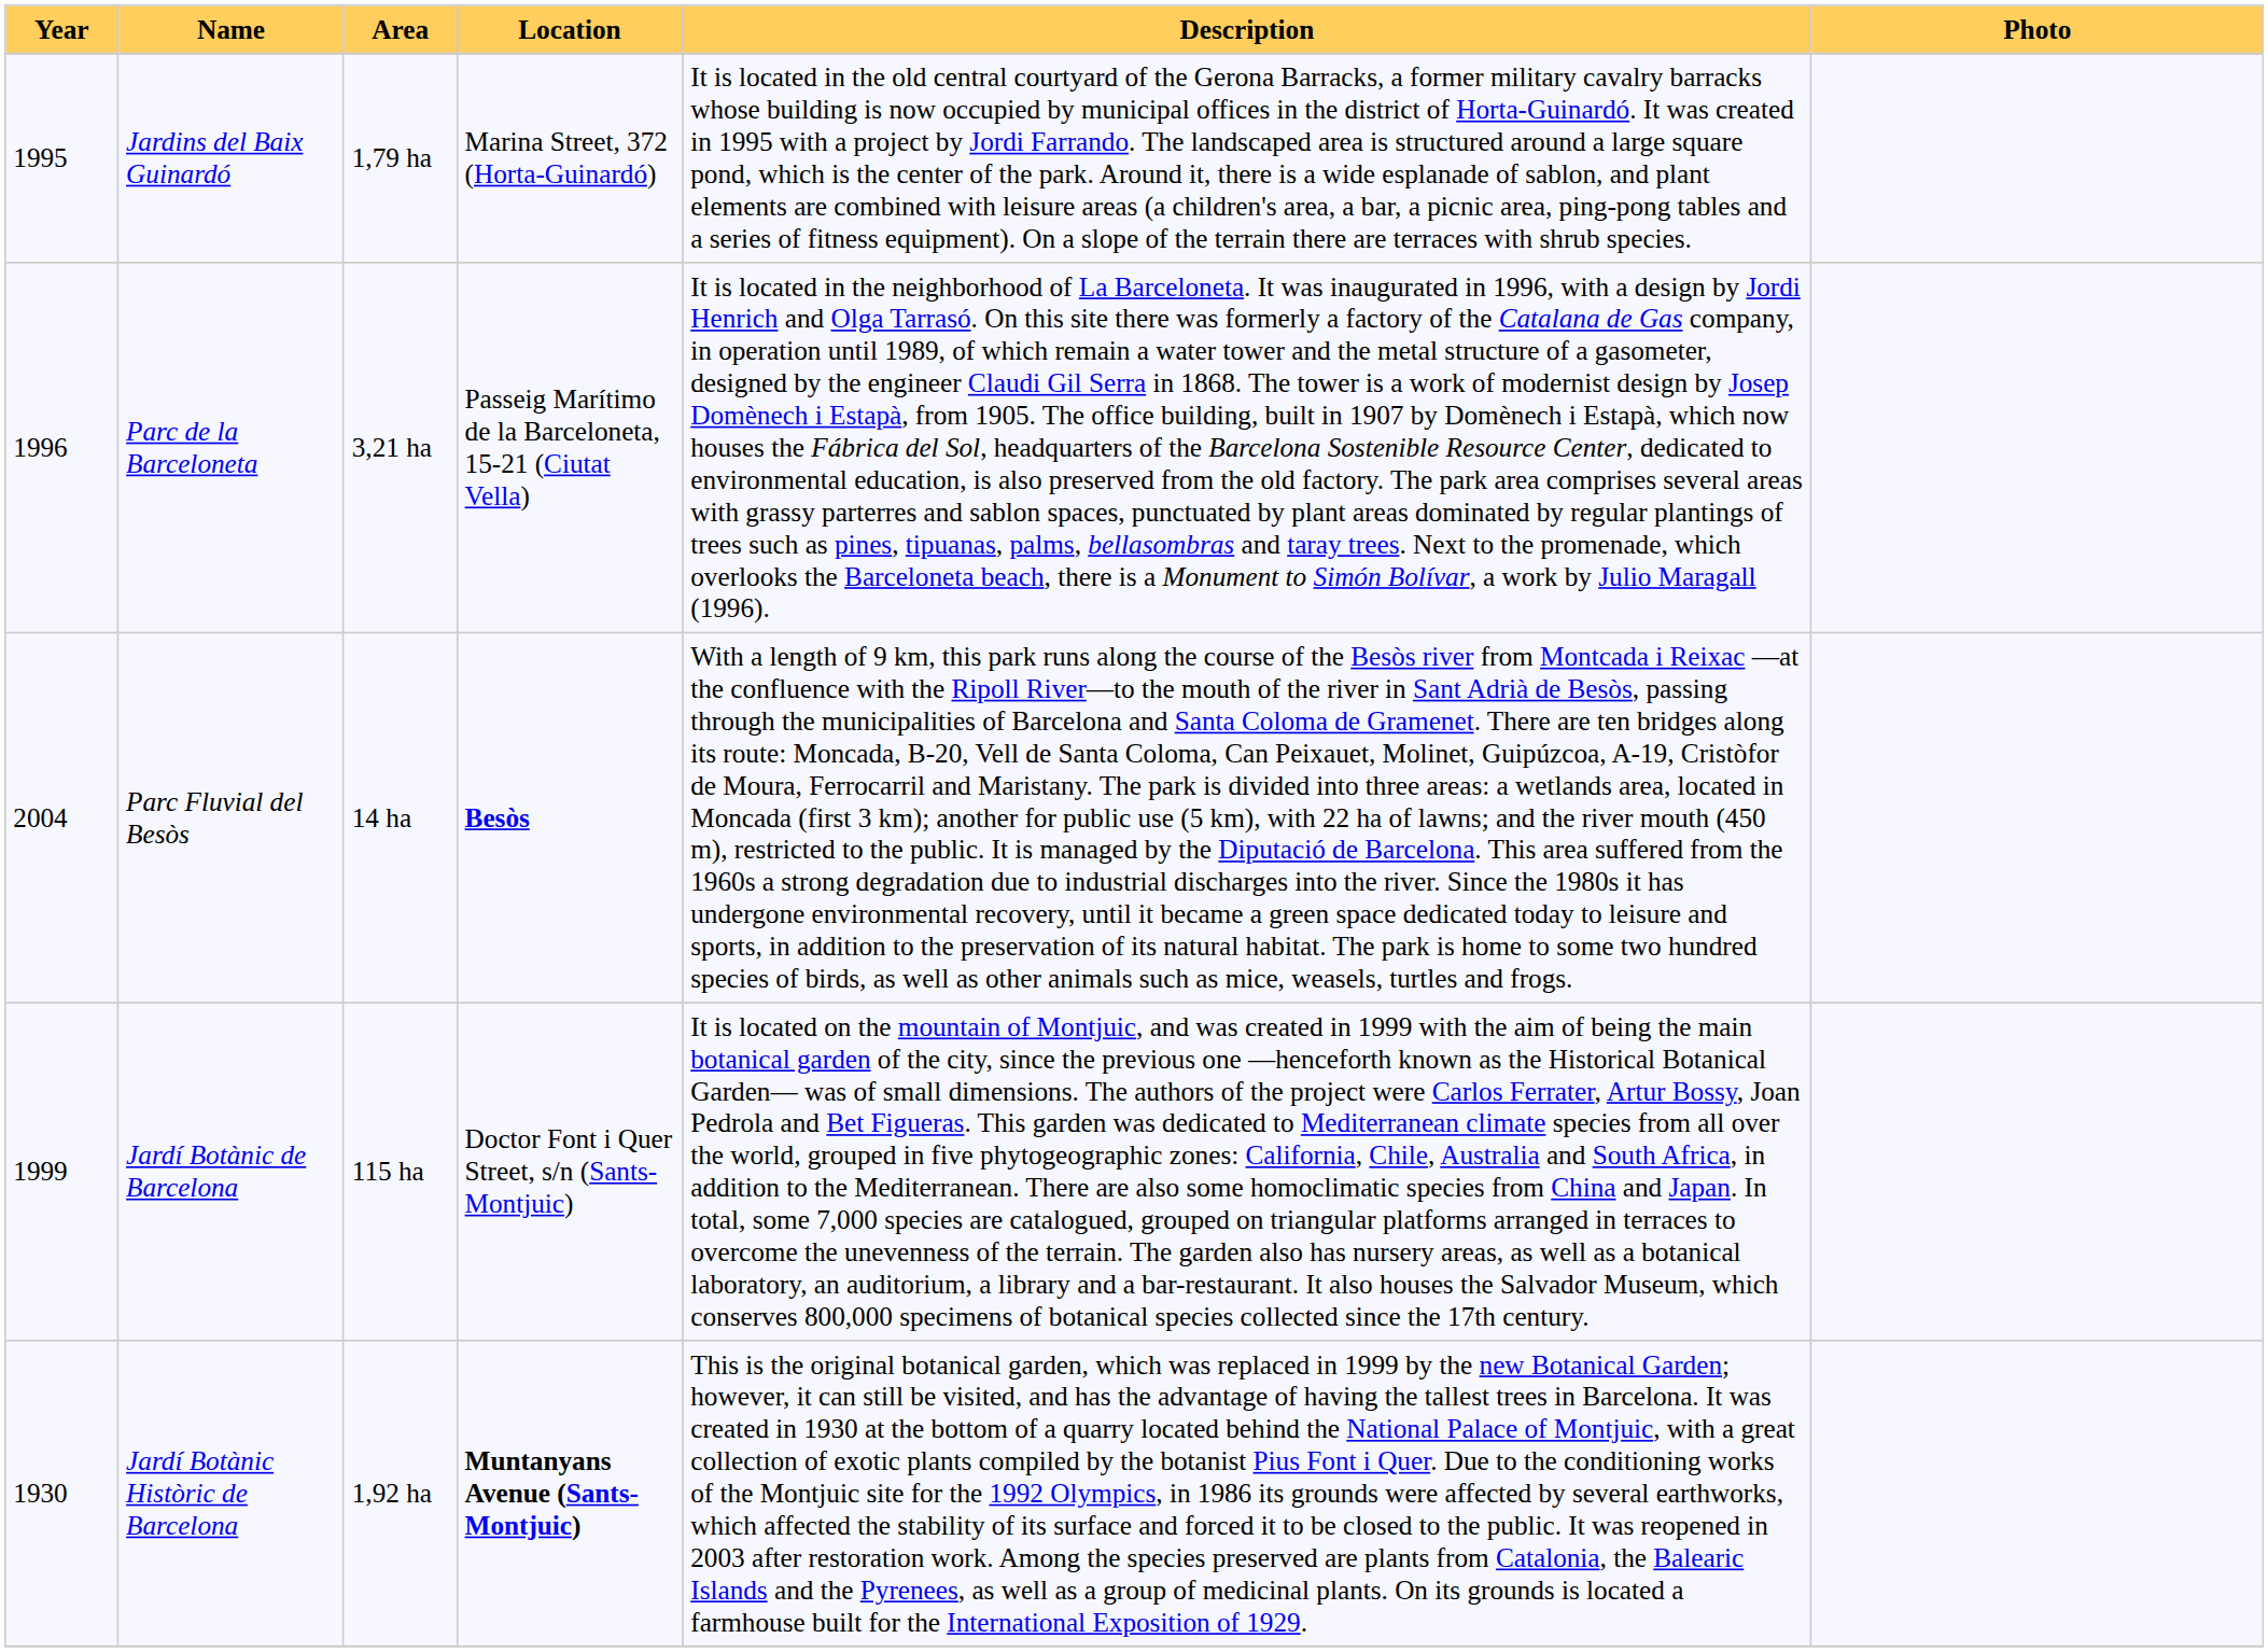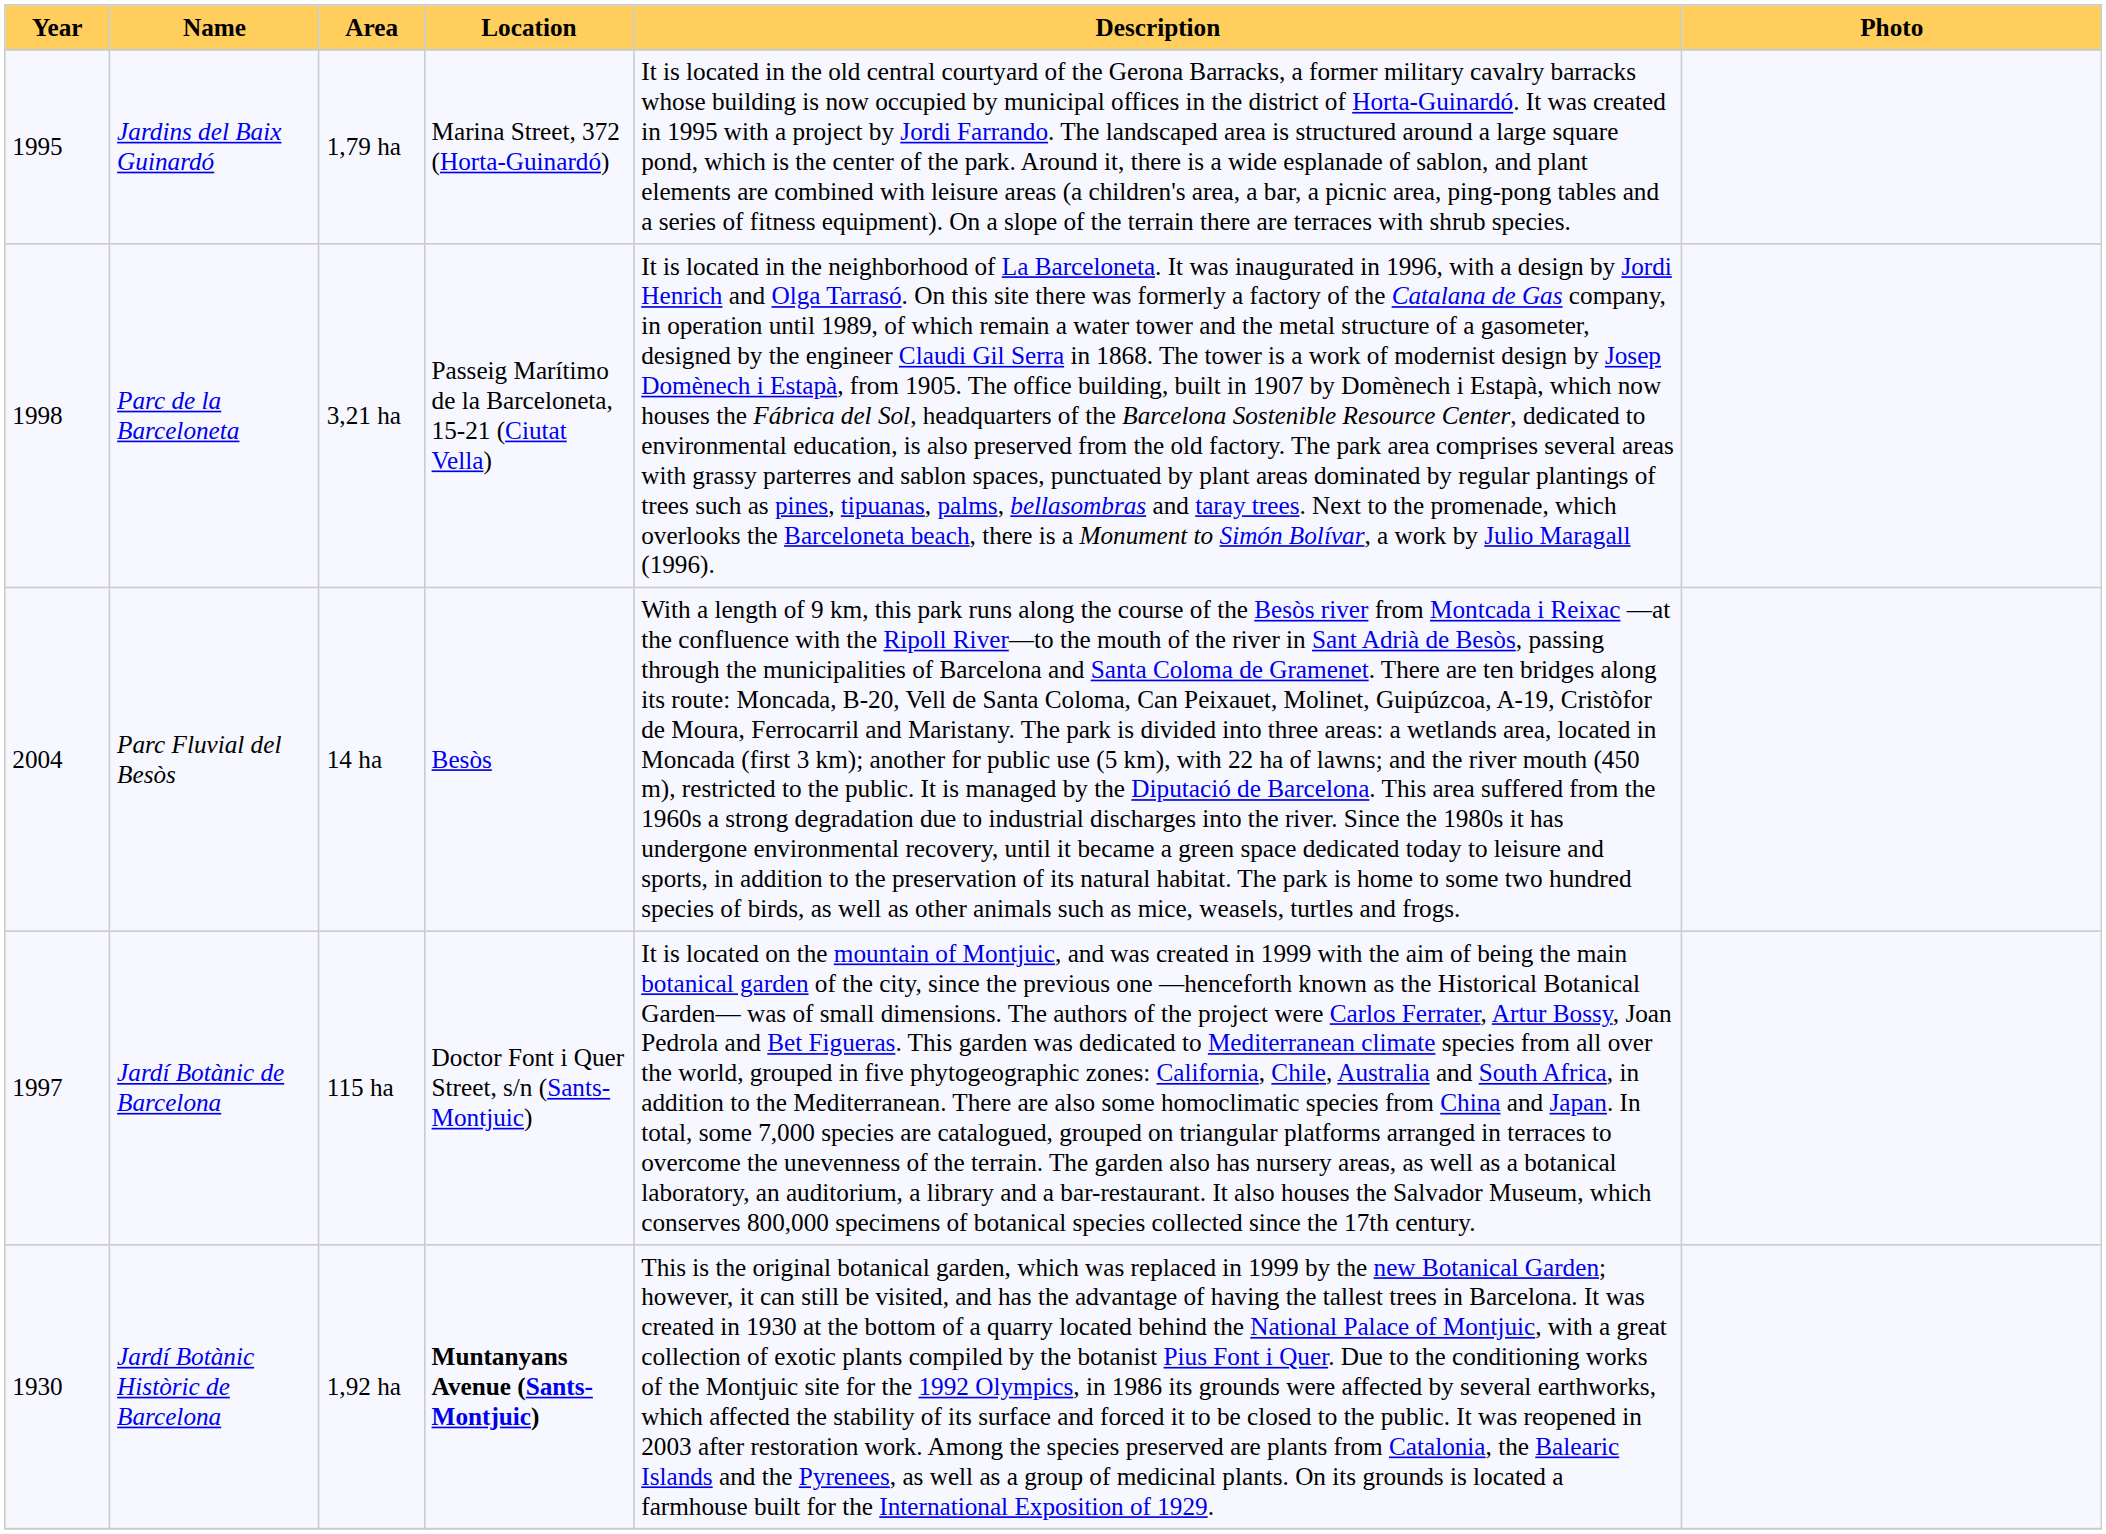Parc de la Barceloneta | Year: 1996 -> 1998
Parc Fluvial del Besòs | Location: bold -> normal
Jardí Botànic de Barcelona | Year: 1999 -> 1997
